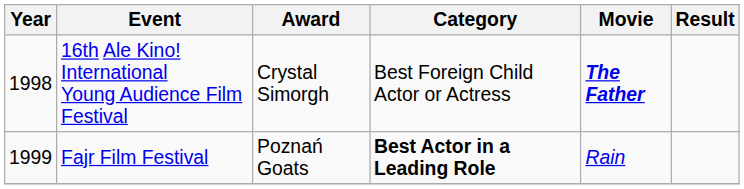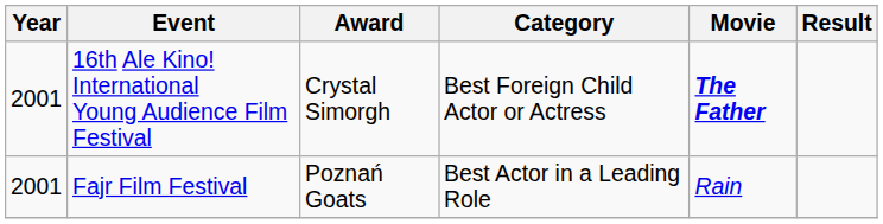16th Ale Kino! International Young Audience Film Festival | Year: 1998 -> 2001
Fajr Film Festival | Year: 1999 -> 2001
Fajr Film Festival | Category: bold -> normal
